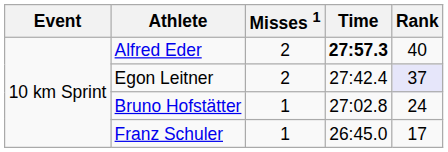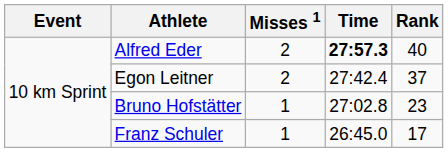Egon Leitner | Rank: lavender background -> no background
Bruno Hofstätter | Rank: 24 -> 23
